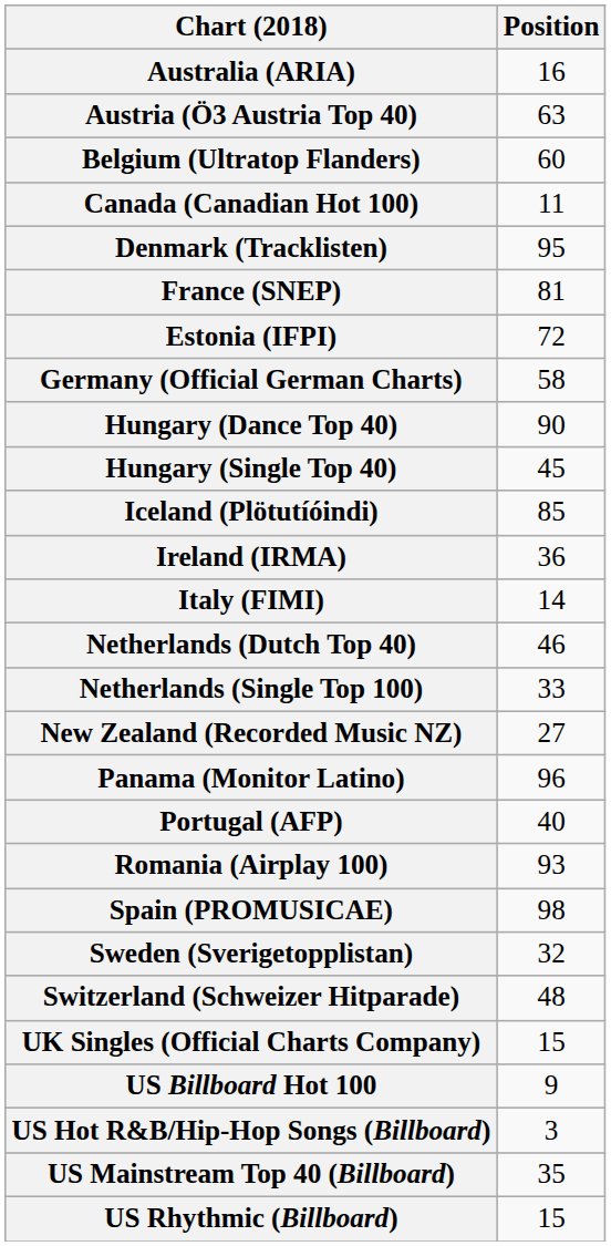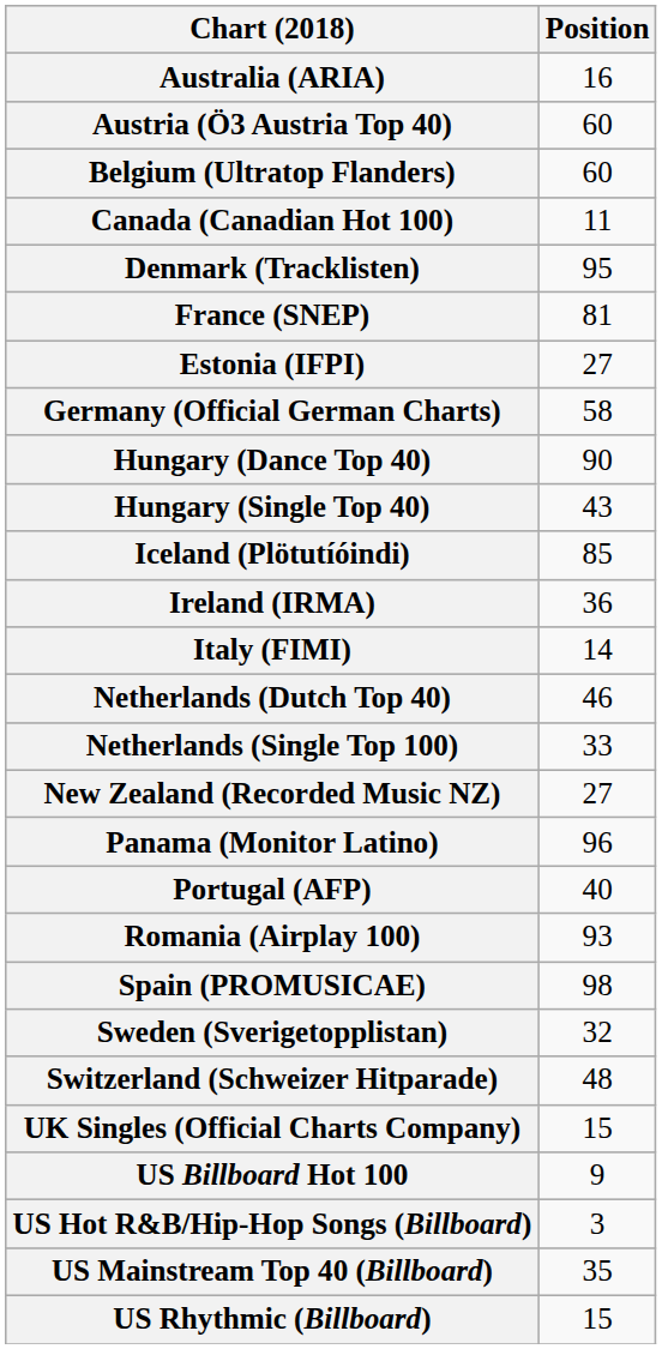Austria (Ö3 Austria Top 40) | Position: 63 -> 60
Estonia (IFPI) | Position: 72 -> 27
Hungary (Single Top 40) | Position: 45 -> 43
